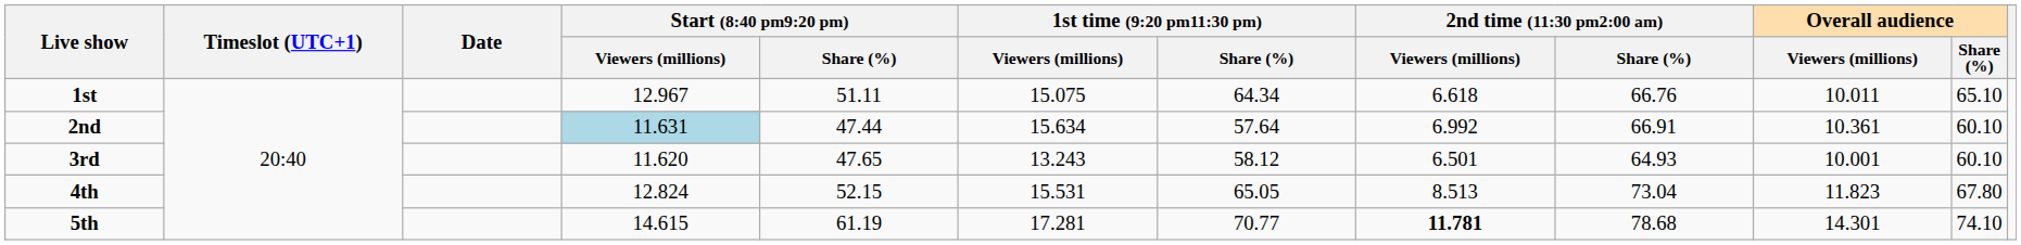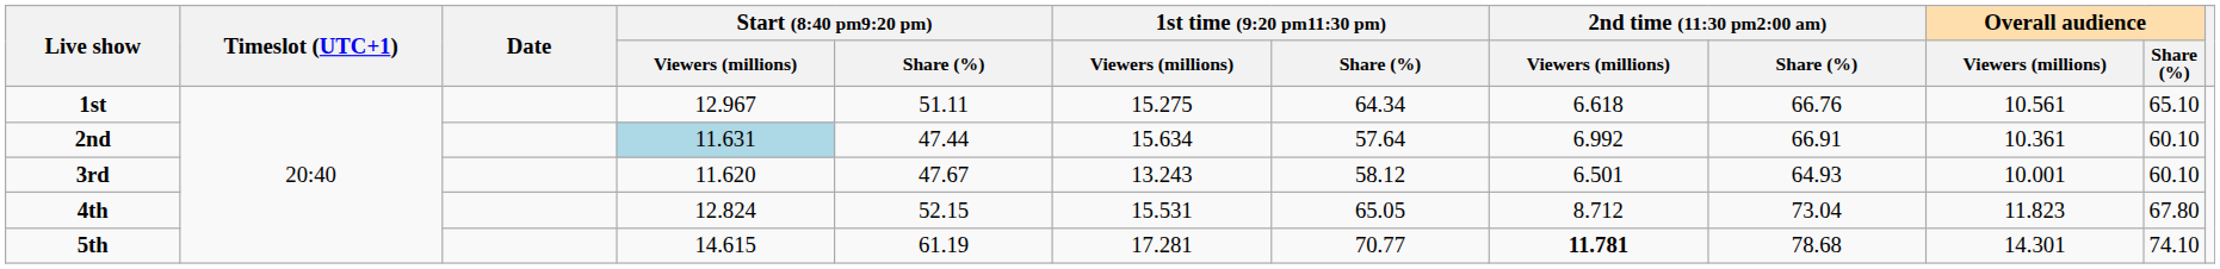1st | 1st time (9:20 pm11:30 pm) / Viewers (millions): 15.075 -> 15.275
1st | Overall audience / Viewers (millions): 10.011 -> 10.561
3rd | Start (8:40 pm9:20 pm) / Share (%): 47.65 -> 47.67
4th | 2nd time (11:30 pm2:00 am) / Viewers (millions): 8.513 -> 8.712
